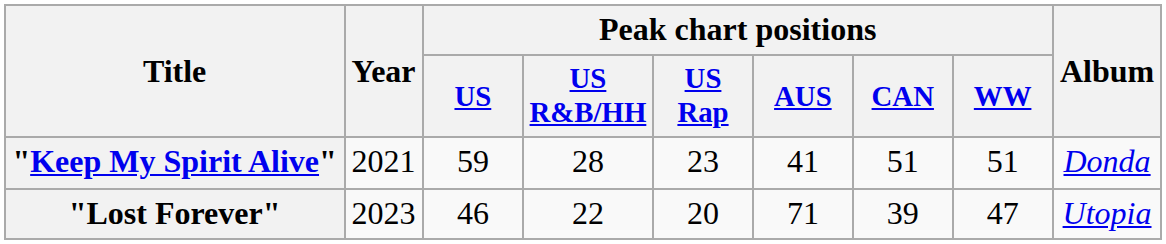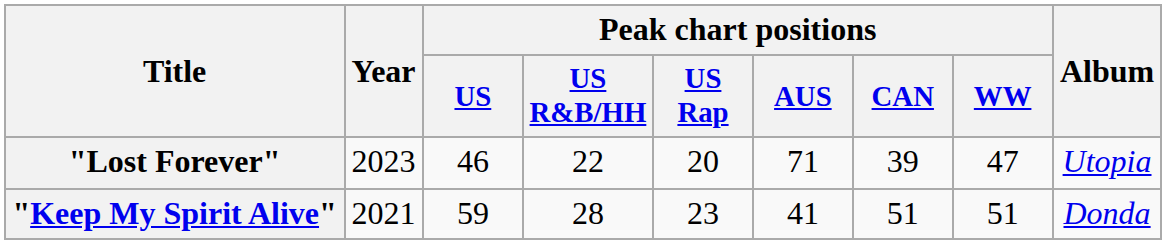rows swapped: "Keep My Spirit Alive" <-> "Lost Forever"
